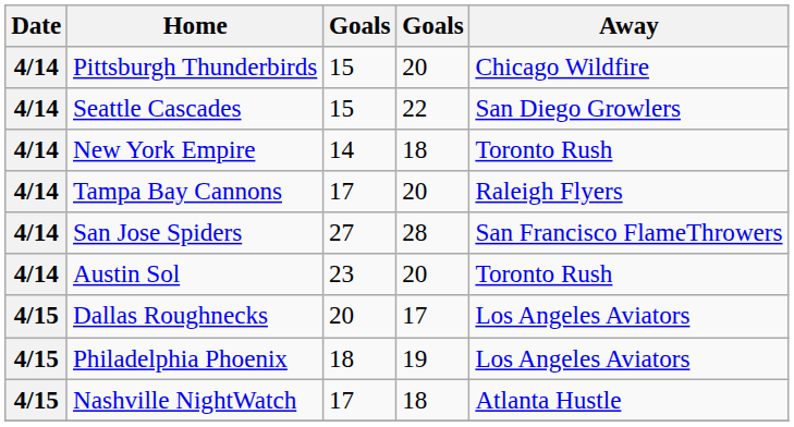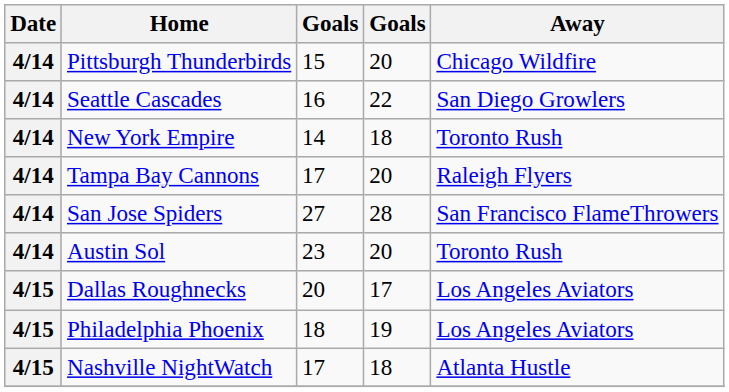Seattle Cascades | column 3: 15 -> 16
